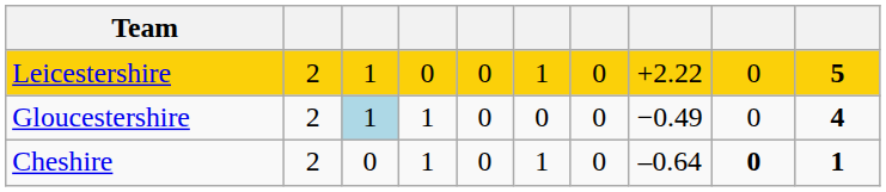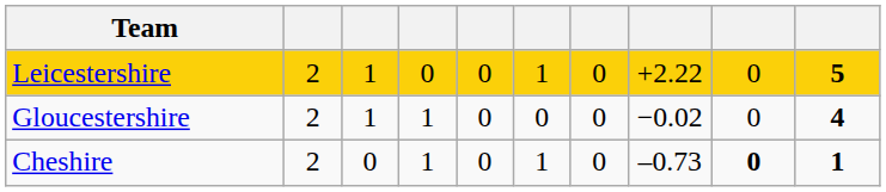Gloucestershire | column 3: lightblue background -> no background
Gloucestershire | column 8: −0.49 -> −0.02
Cheshire | column 8: –0.64 -> –0.73
